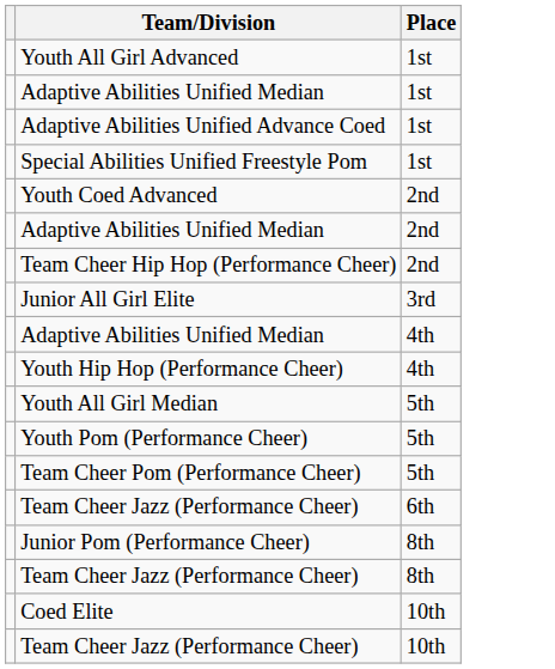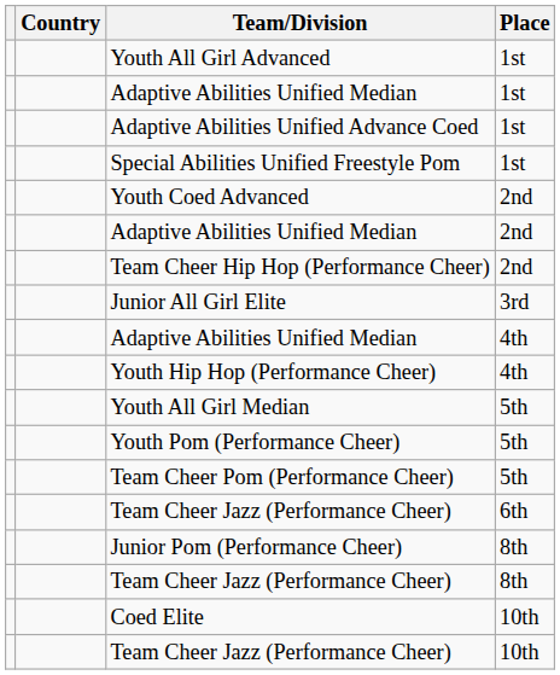+ column: Country
